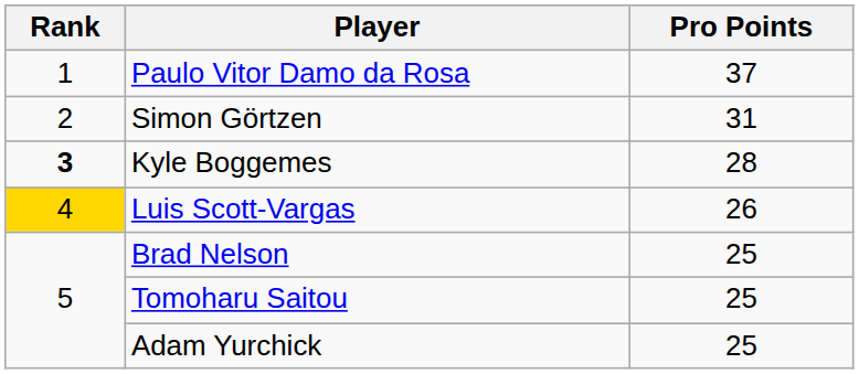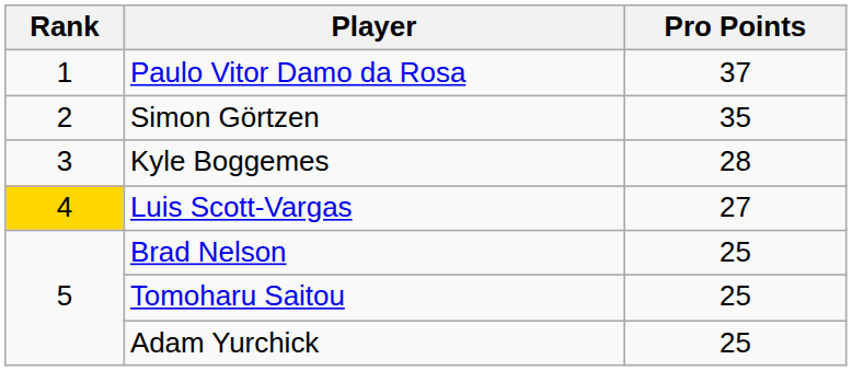Simon Görtzen | Pro Points: 31 -> 35
Kyle Boggemes | Rank: bold -> normal
Luis Scott-Vargas | Pro Points: 26 -> 27
